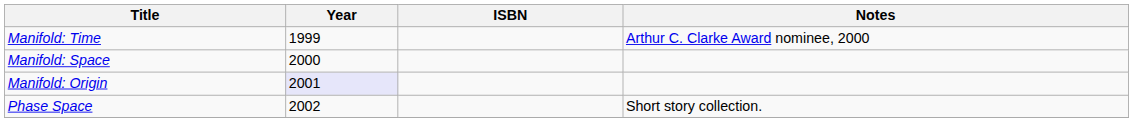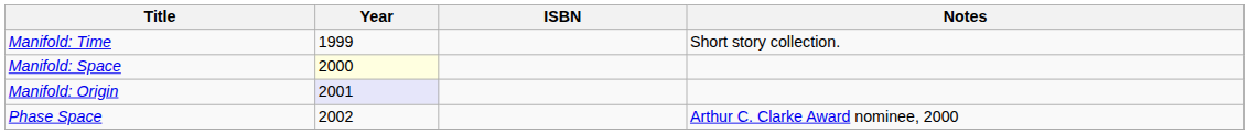Manifold: Time | Notes: Arthur C. Clarke Award nominee, 2000 -> Short story collection.
Manifold: Space | Year: no background -> lightyellow background
Phase Space | Notes: Short story collection. -> Arthur C. Clarke Award nominee, 2000
